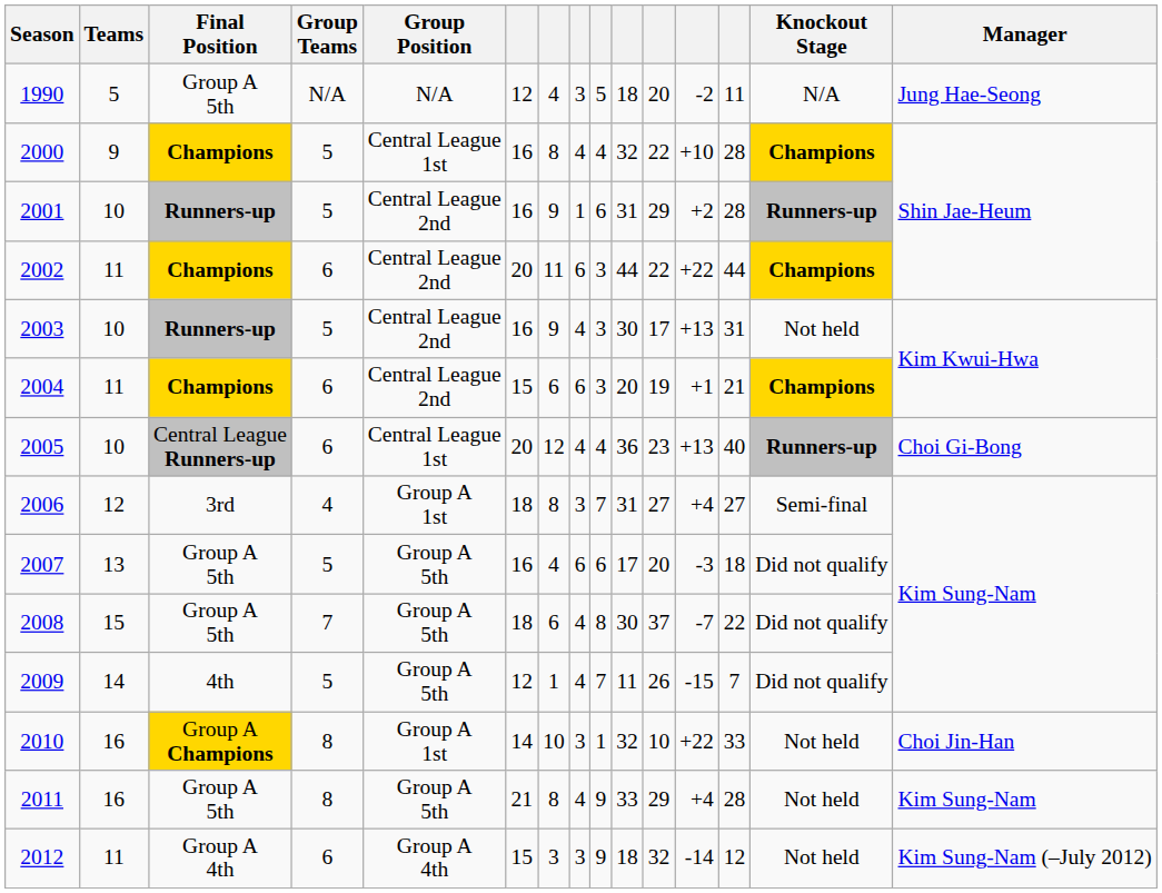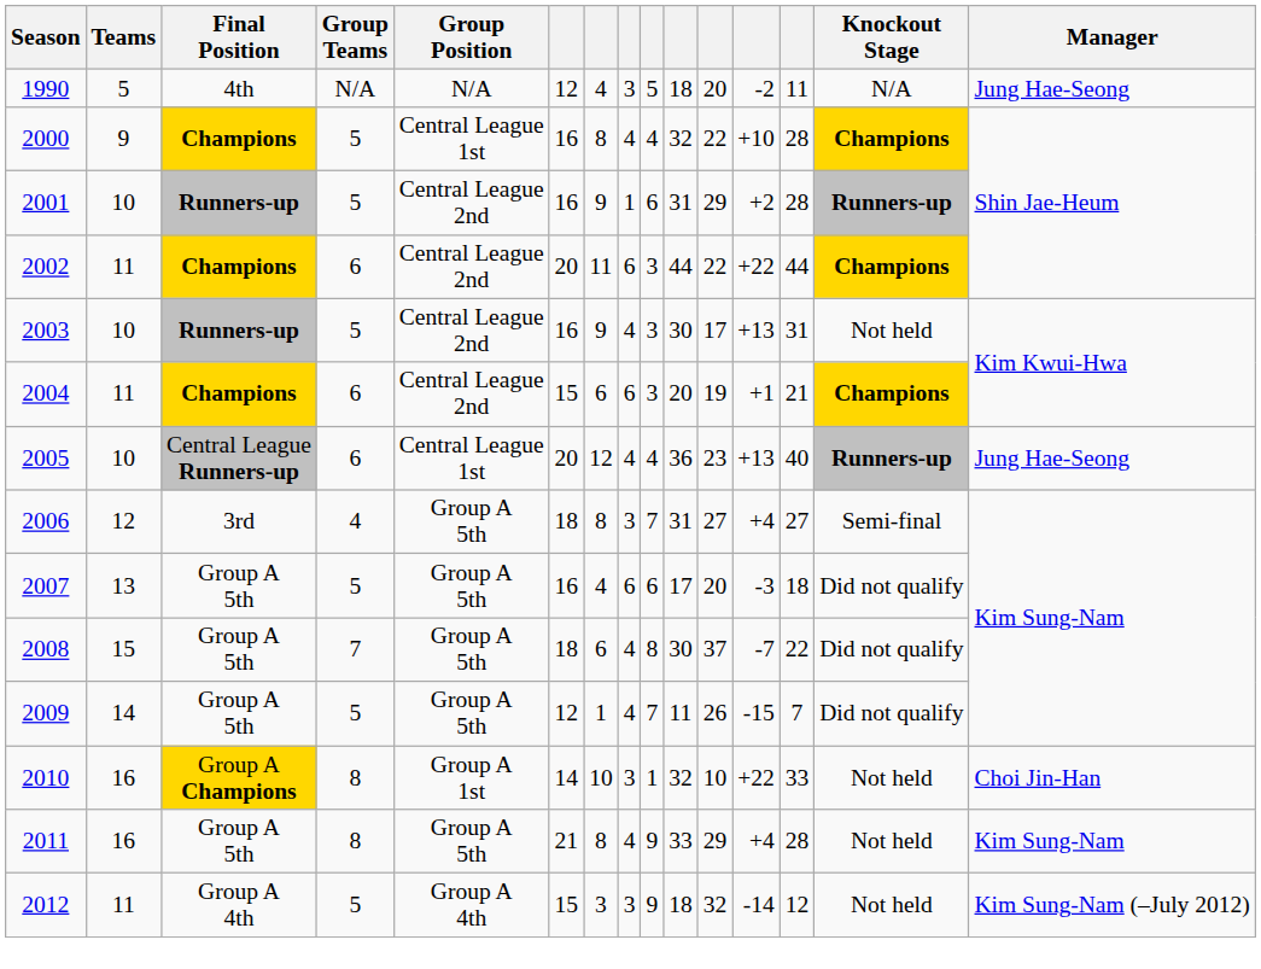1990 | Final Position: Group A 5th -> 4th
2005 | Manager: Choi Gi-Bong -> Jung Hae-Seong
2006 | Group Position: Group A 1st -> Group A 5th
2009 | Final Position: 4th -> Group A 5th
2012 | Group Teams: 6 -> 5
